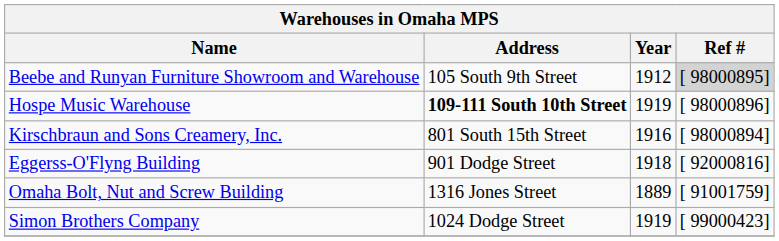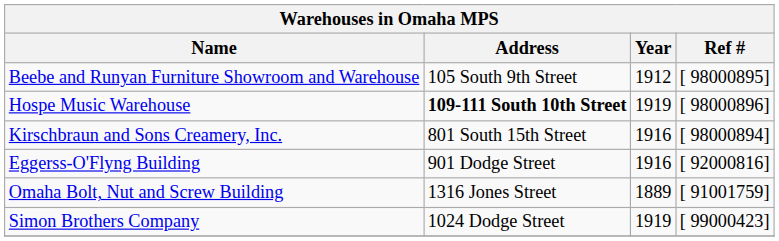Beebe and Runyan Furniture Showroom and Warehouse | Ref #: lightgrey background -> no background
Eggerss-O'Flyng Building | Year: 1918 -> 1916
